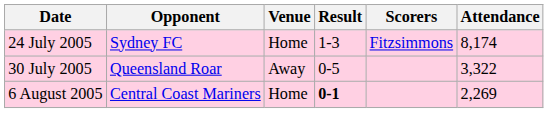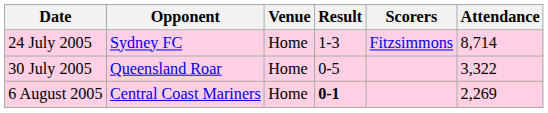24 July 2005 | Attendance: 8,174 -> 8,714
30 July 2005 | Venue: Away -> Home
